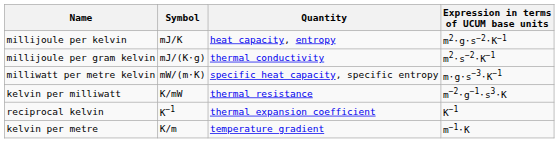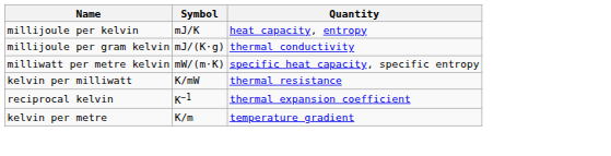- column: Expression in terms of UCUM base units | m2⋅g⋅s−2⋅K−1 | m2⋅s−2⋅K−1 | m⋅g⋅s−3⋅K−1 | m−2⋅g−1⋅s3⋅K | K−1 | m−1⋅K
